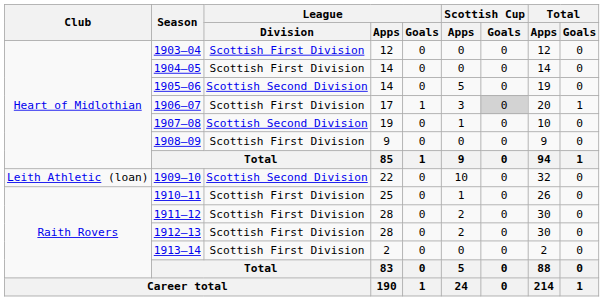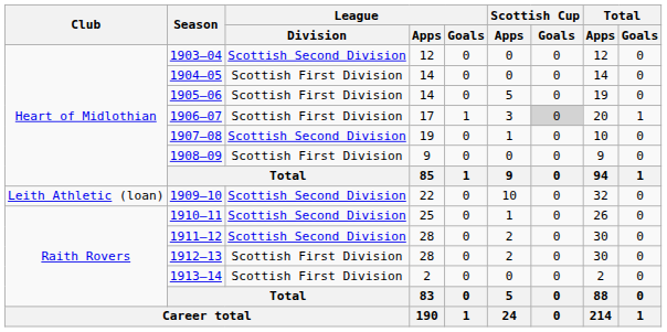1903–04 | League / Division: Scottish First Division -> Scottish Second Division
1905–06 | League / Division: Scottish Second Division -> Scottish First Division
1910–11 | League / Division: Scottish First Division -> Scottish Second Division
1911–12 | League / Division: Scottish First Division -> Scottish Second Division
